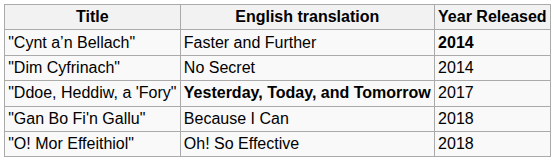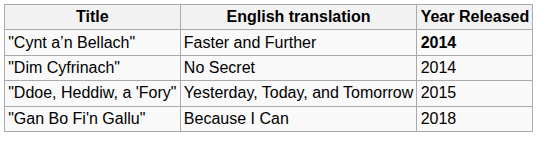"Ddoe, Heddiw, a 'Fory" | English translation: bold -> normal
"Ddoe, Heddiw, a 'Fory" | Year Released: 2017 -> 2015
- row: "O! Mor Effeithiol" | Oh! So Effective | 2018
